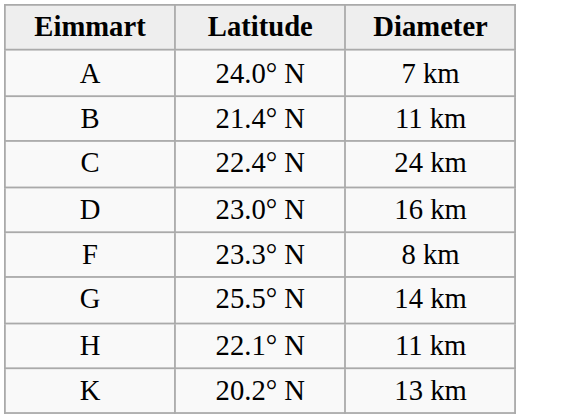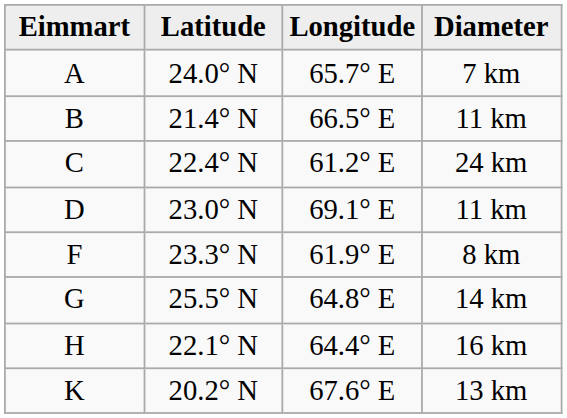+ column: Longitude | 65.7° E | 66.5° E | 61.2° E | 69.1° E | 61.9° E | 64.8° E | 64.4° E | 67.6° E
D | Diameter: 16 km -> 11 km
H | Diameter: 11 km -> 16 km
